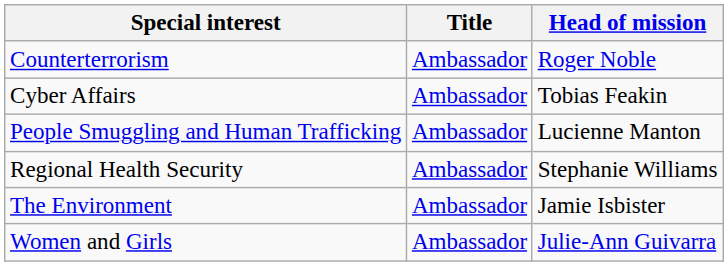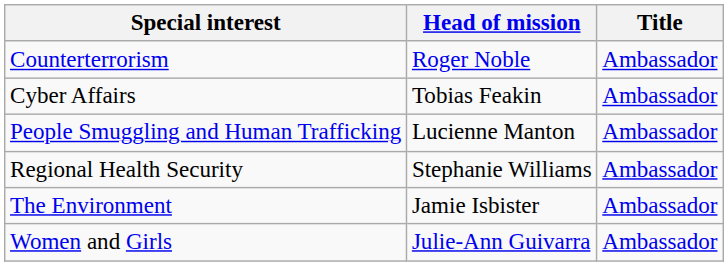columns swapped: Title <-> Head of mission
